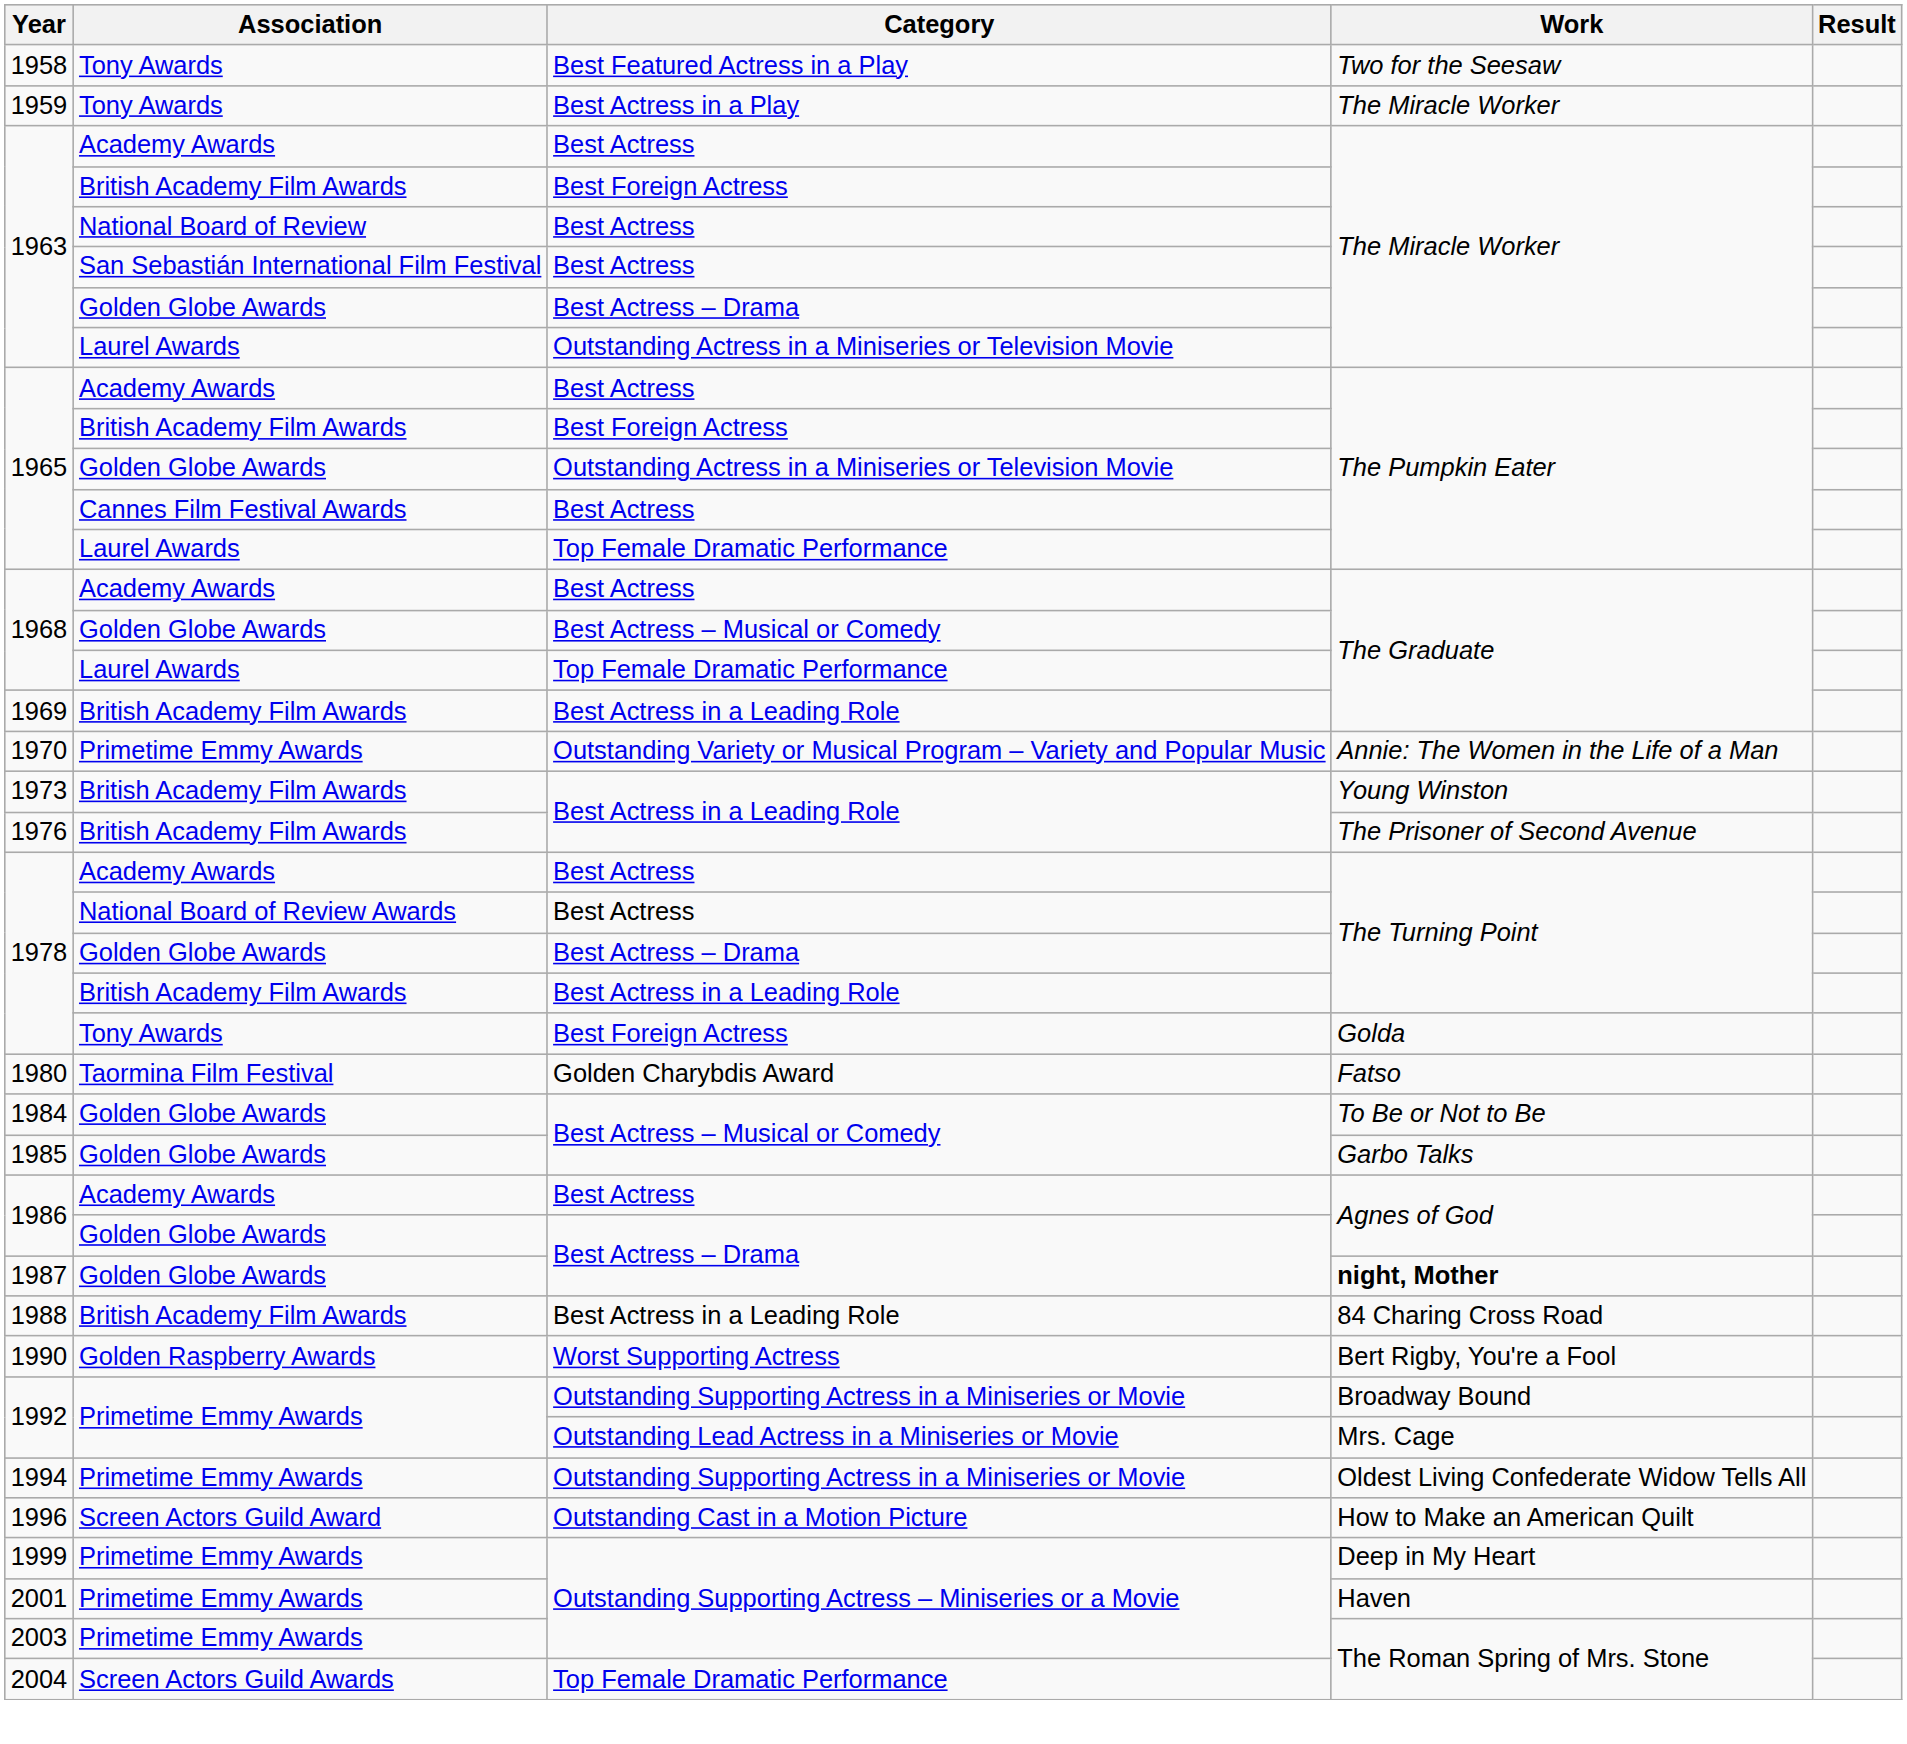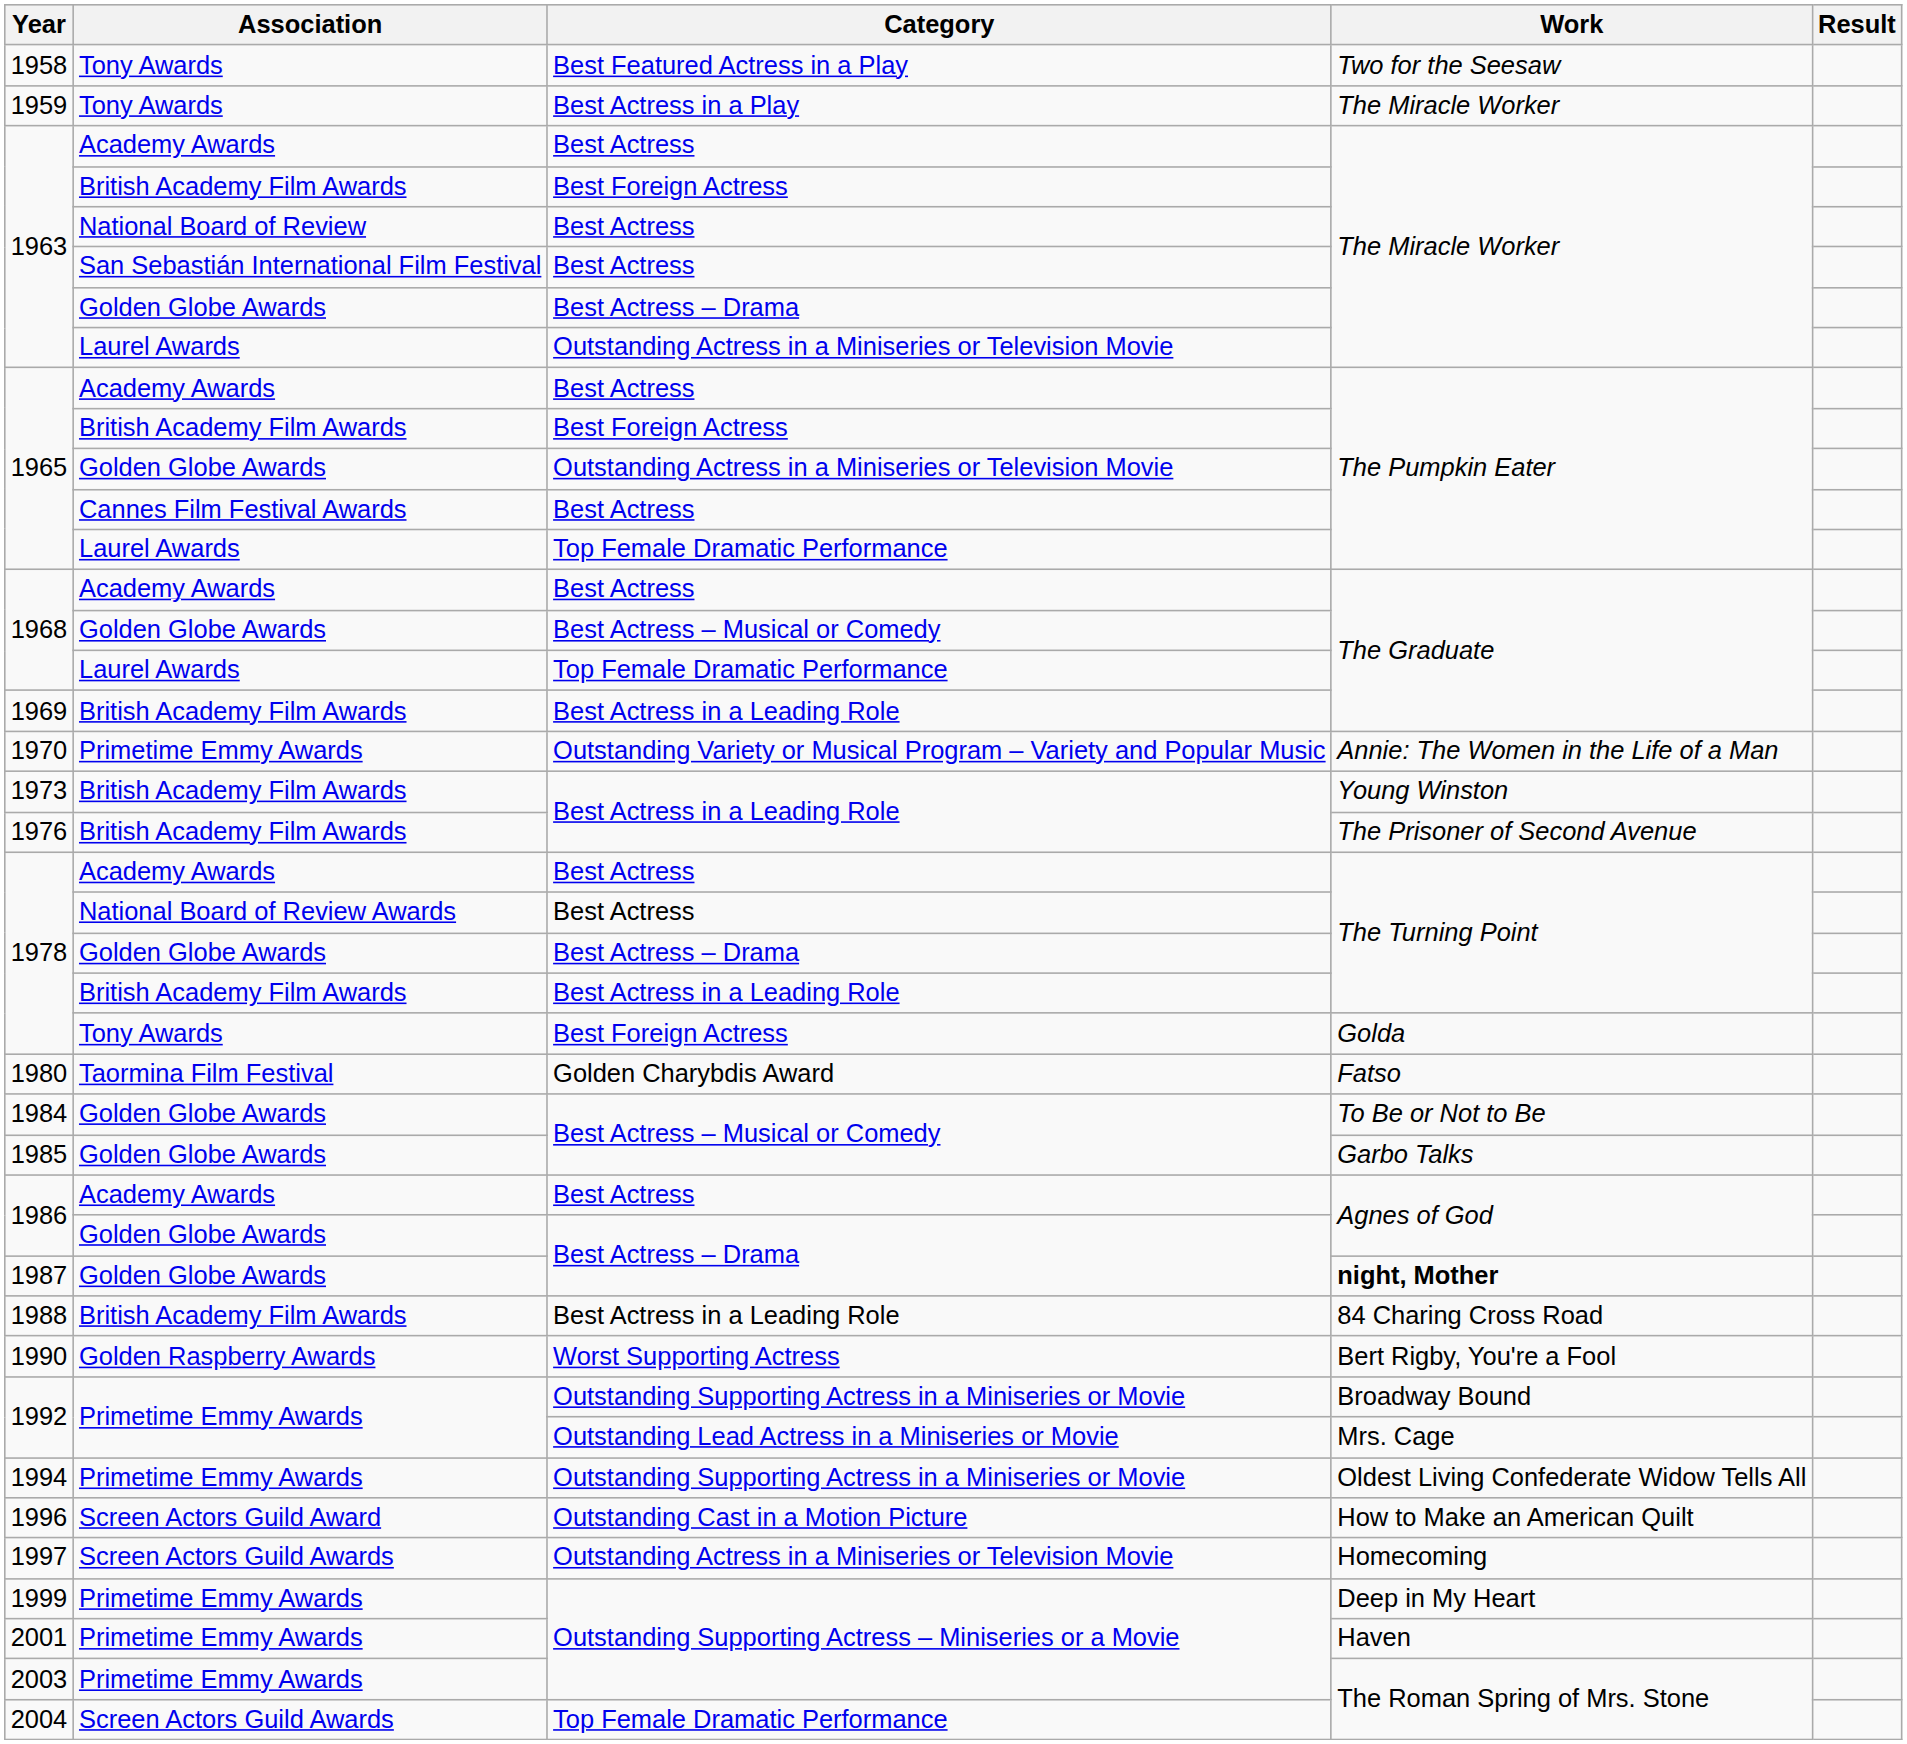+ row: 1997 | Screen Actors Guild Awards | Outstanding Actress in a Miniseries or Television Movie | Homecoming
